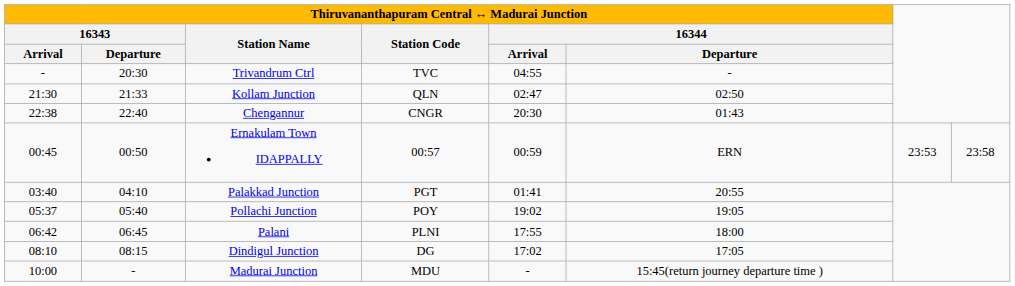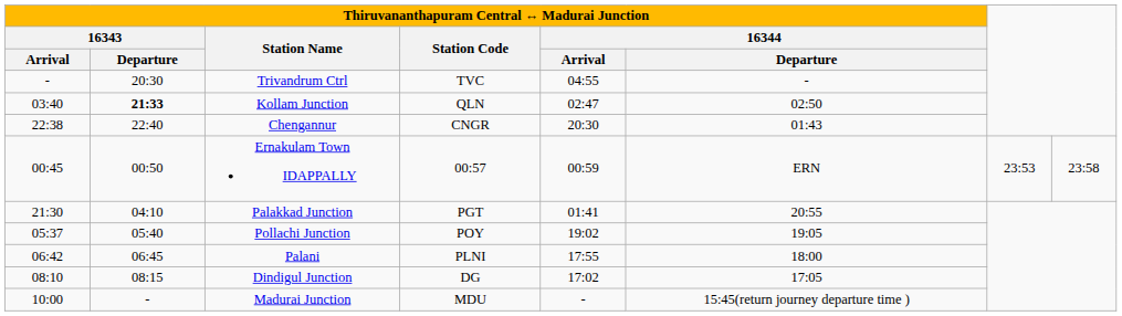Kollam Junction | column 1: 21:30 -> 03:40
Kollam Junction | column 2: normal -> bold
Palakkad Junction | column 1: 03:40 -> 21:30
